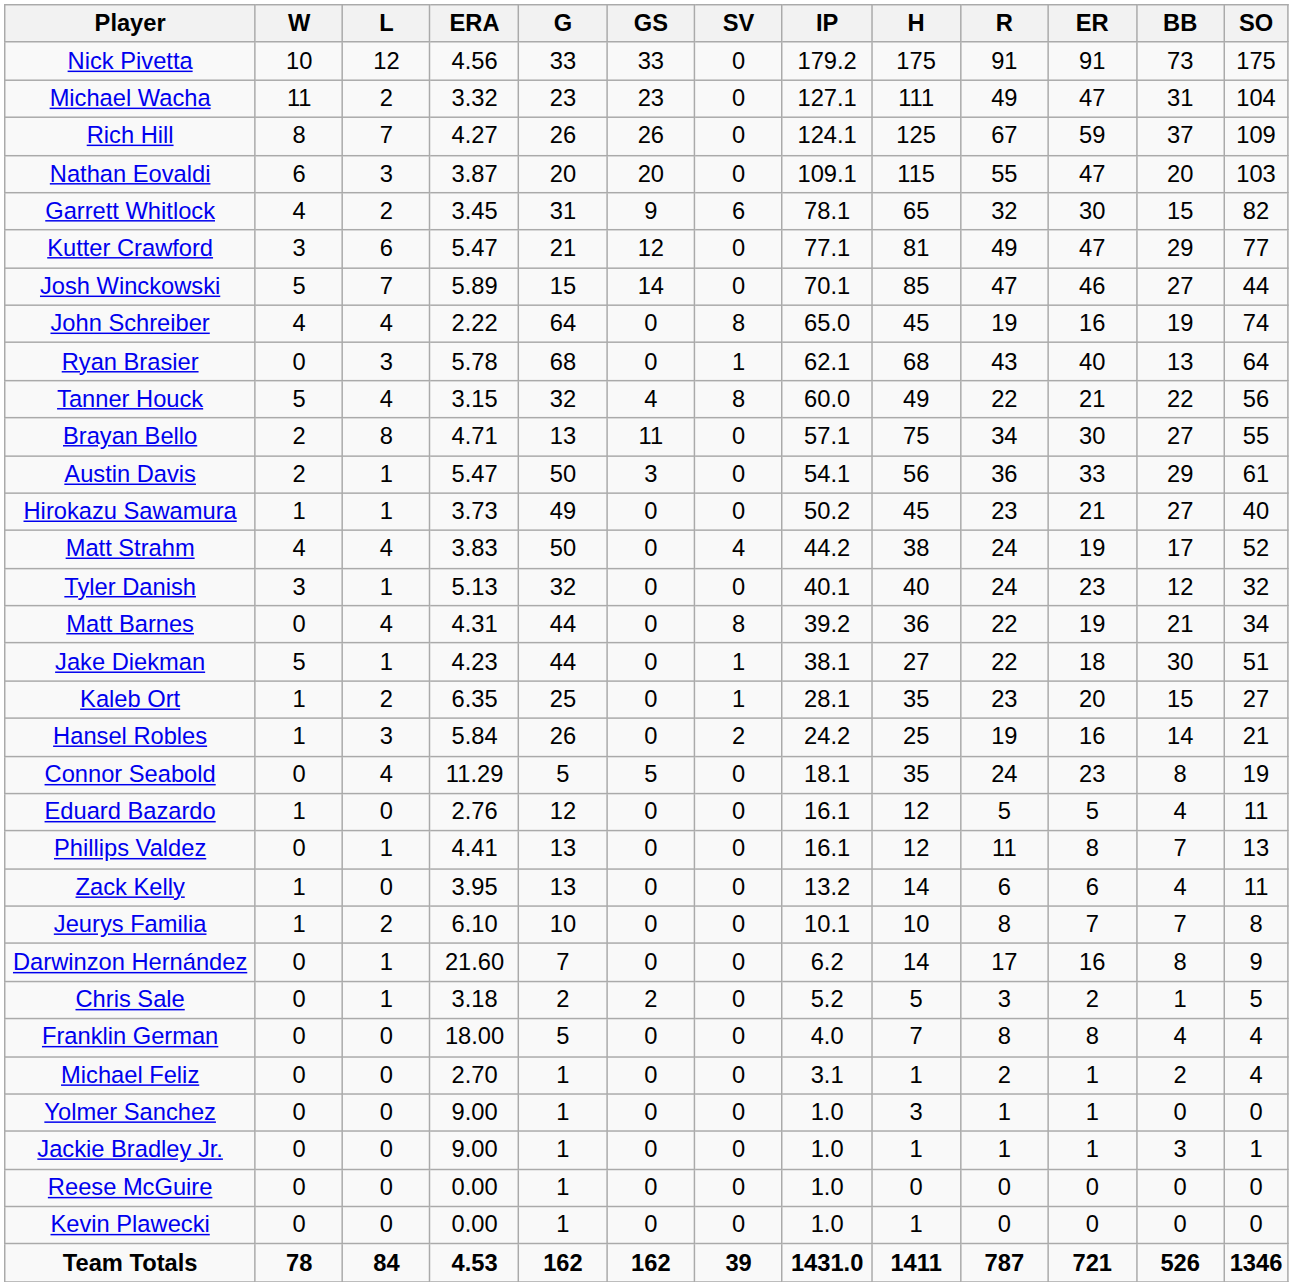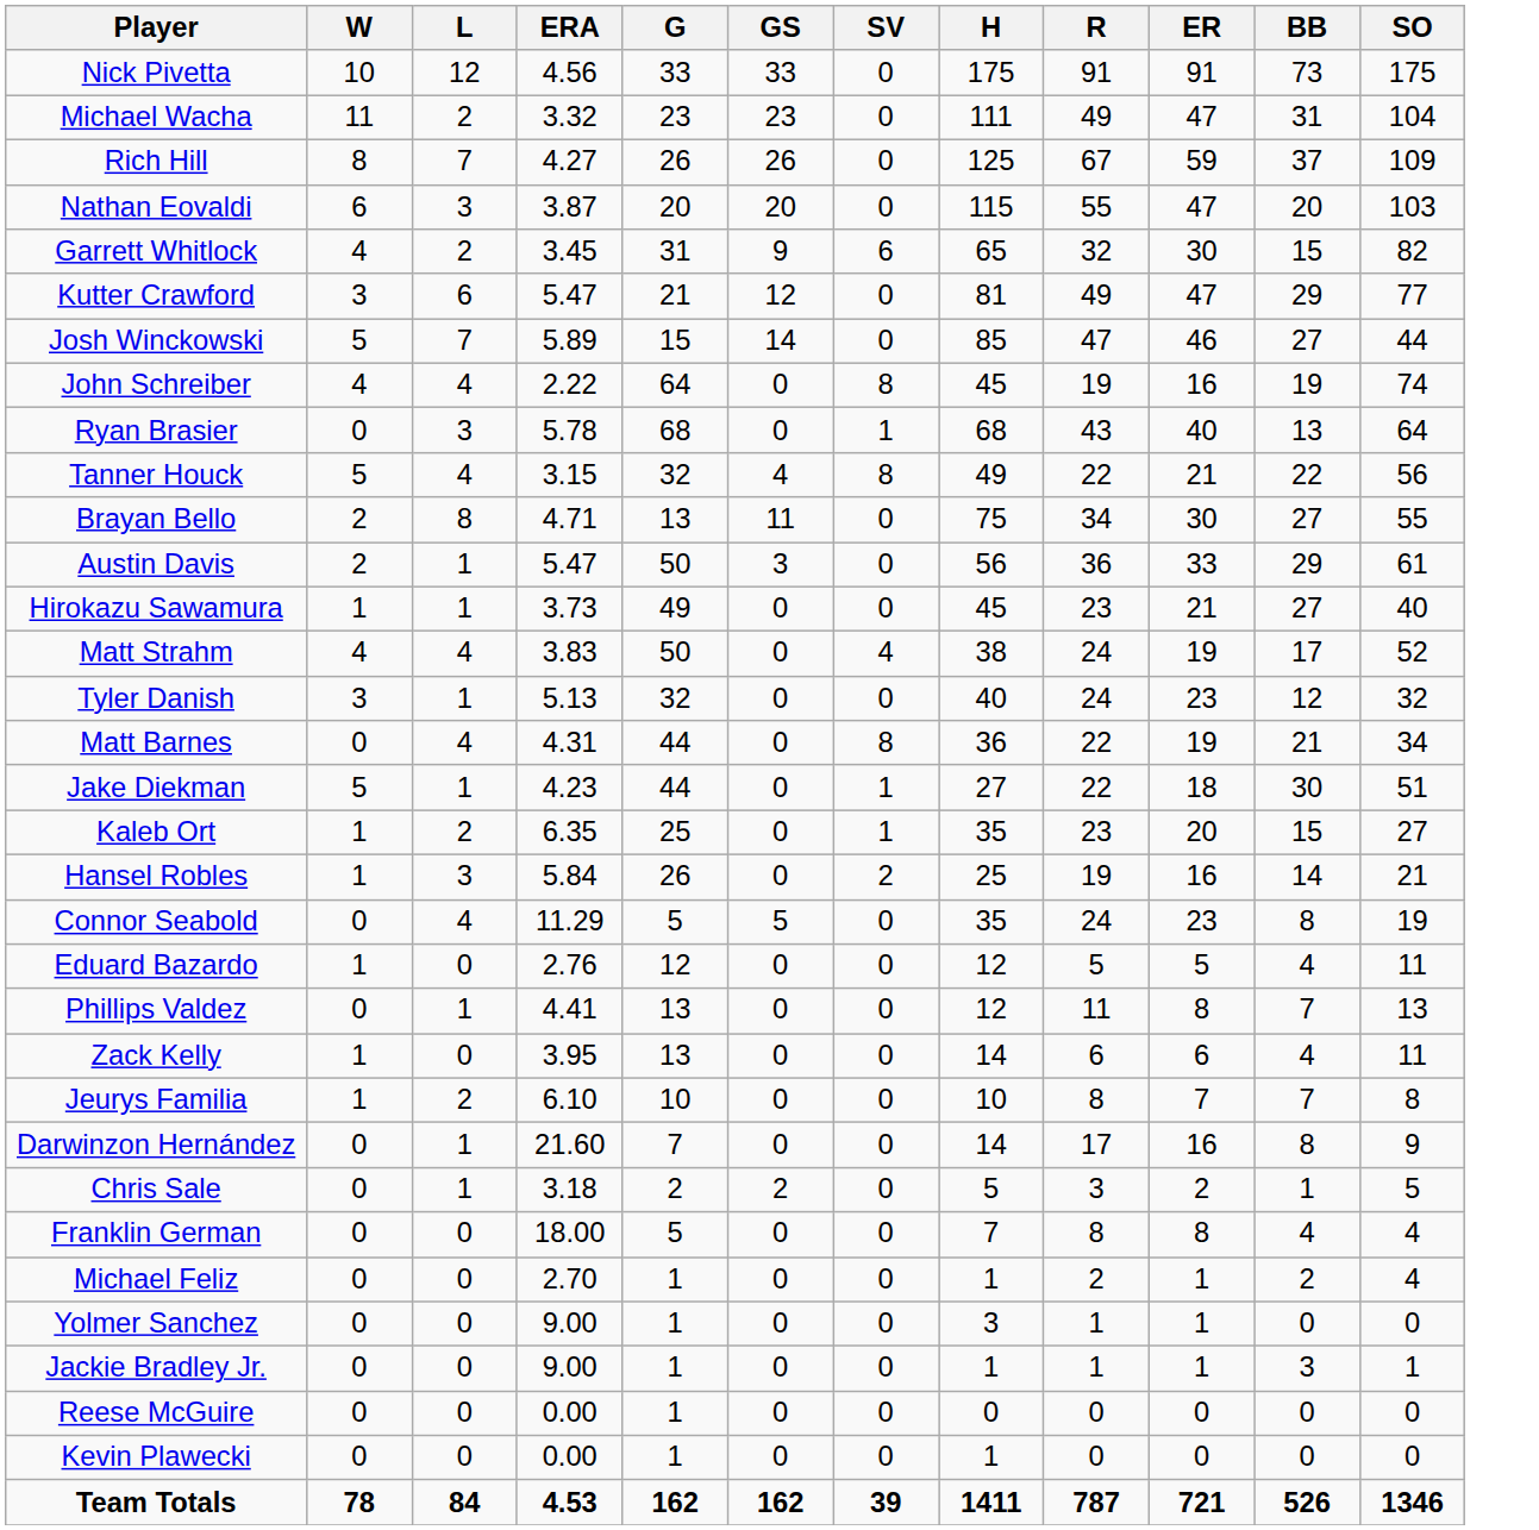- column: IP | 179.2 | 127.1 | 124.1 | 109.1 | 78.1 | 77.1 | 70.1 | 65.0 | 62.1 | 60.0 | 57.1 | 54.1 | 50.2 | 44.2 | 40.1 | 39.2 | 38.1 | 28.1 | 24.2 | 18.1 | 16.1 | 16.1 | 13.2 | 10.1 | 6.2 | 5.2 | 4.0 | 3.1 | 1.0 | 1.0 | 1.0 | 1.0 | 1431.0
